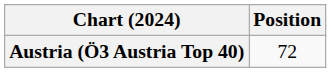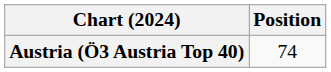Austria (Ö3 Austria Top 40) | Position: 72 -> 74
